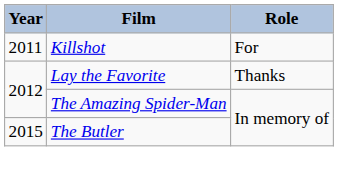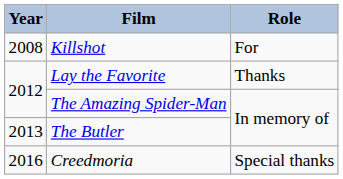Killshot | Year: 2011 -> 2008
The Butler | Year: 2015 -> 2013
+ row: 2016 | Creedmoria | Special thanks
